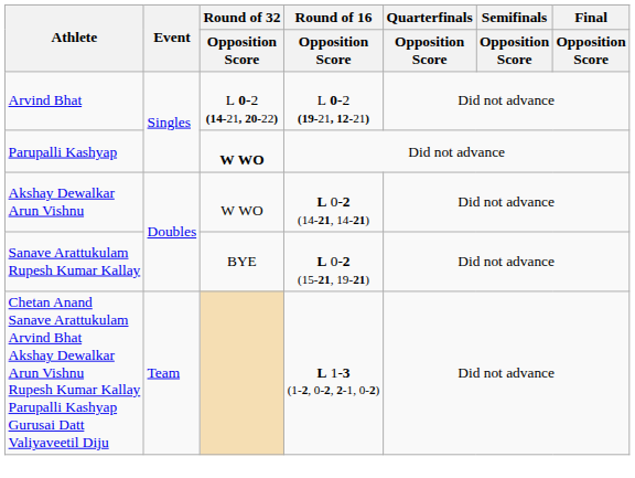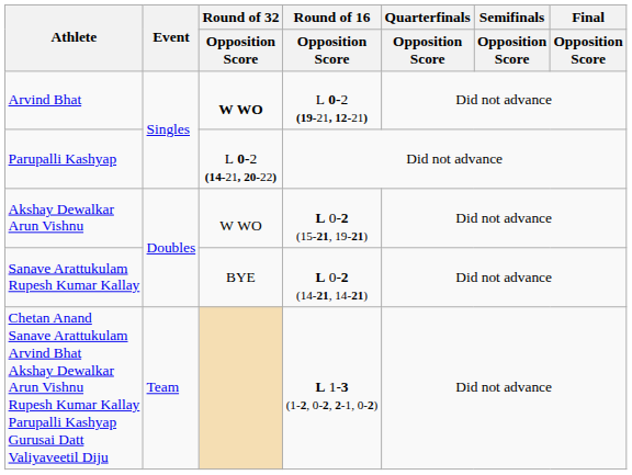Arvind Bhat | Round of 32 / Opposition Score: L 0-2 (14-21, 20-22) -> W WO
Parupalli Kashyap | Round of 32 / Opposition Score: W WO -> L 0-2 (14-21, 20-22)
Akshay Dewalkar Arun Vishnu | Round of 16 / Opposition Score: L 0-2 (14-21, 14-21) -> L 0-2 (15-21, 19-21)
Sanave Arattukulam Rupesh Kumar Kallay | Round of 16 / Opposition Score: L 0-2 (15-21, 19-21) -> L 0-2 (14-21, 14-21)
